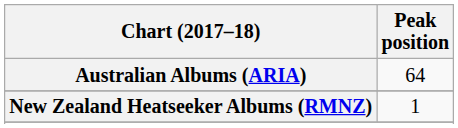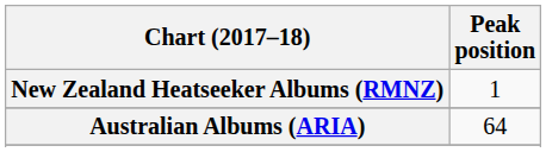rows swapped: Australian Albums (ARIA) <-> New Zealand Heatseeker Albums (RMNZ)
